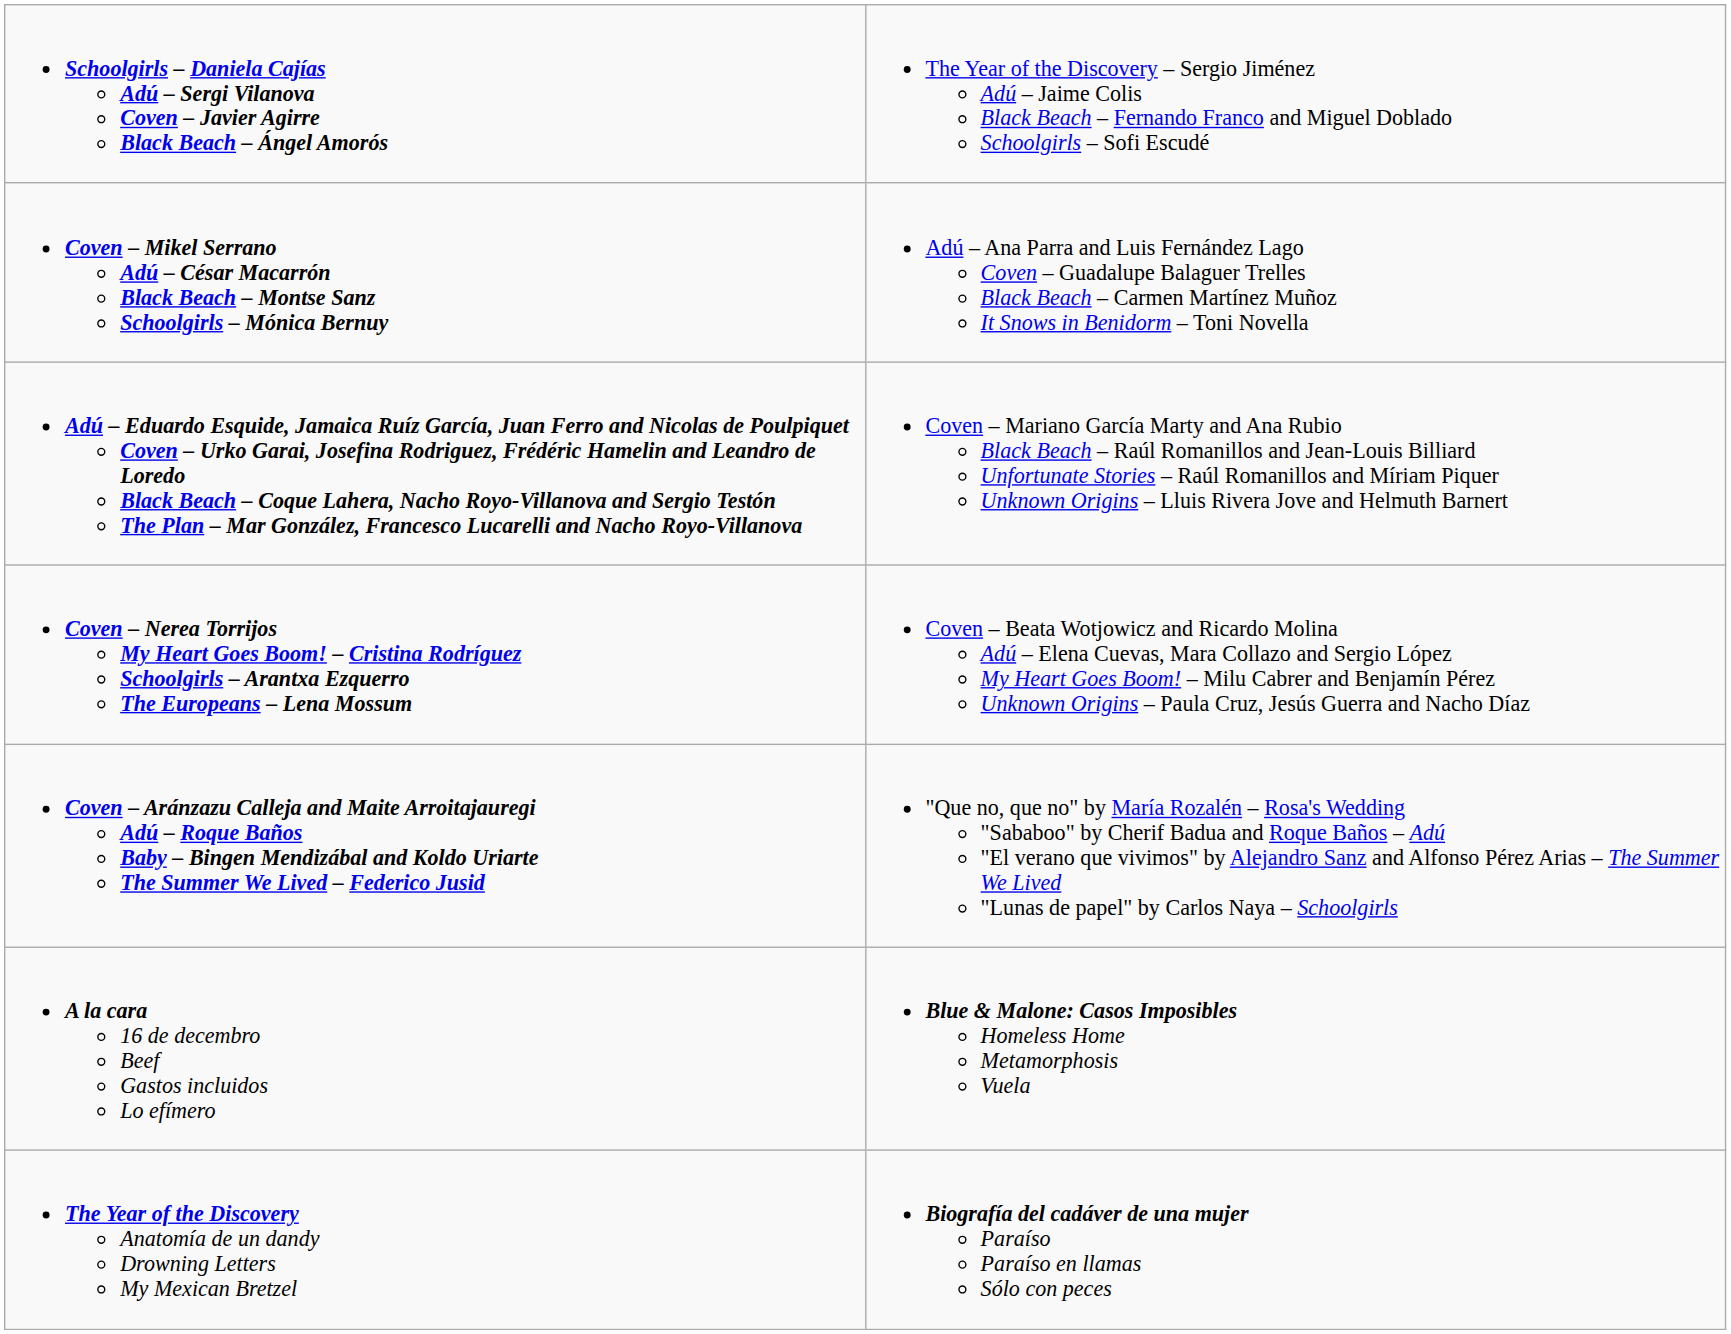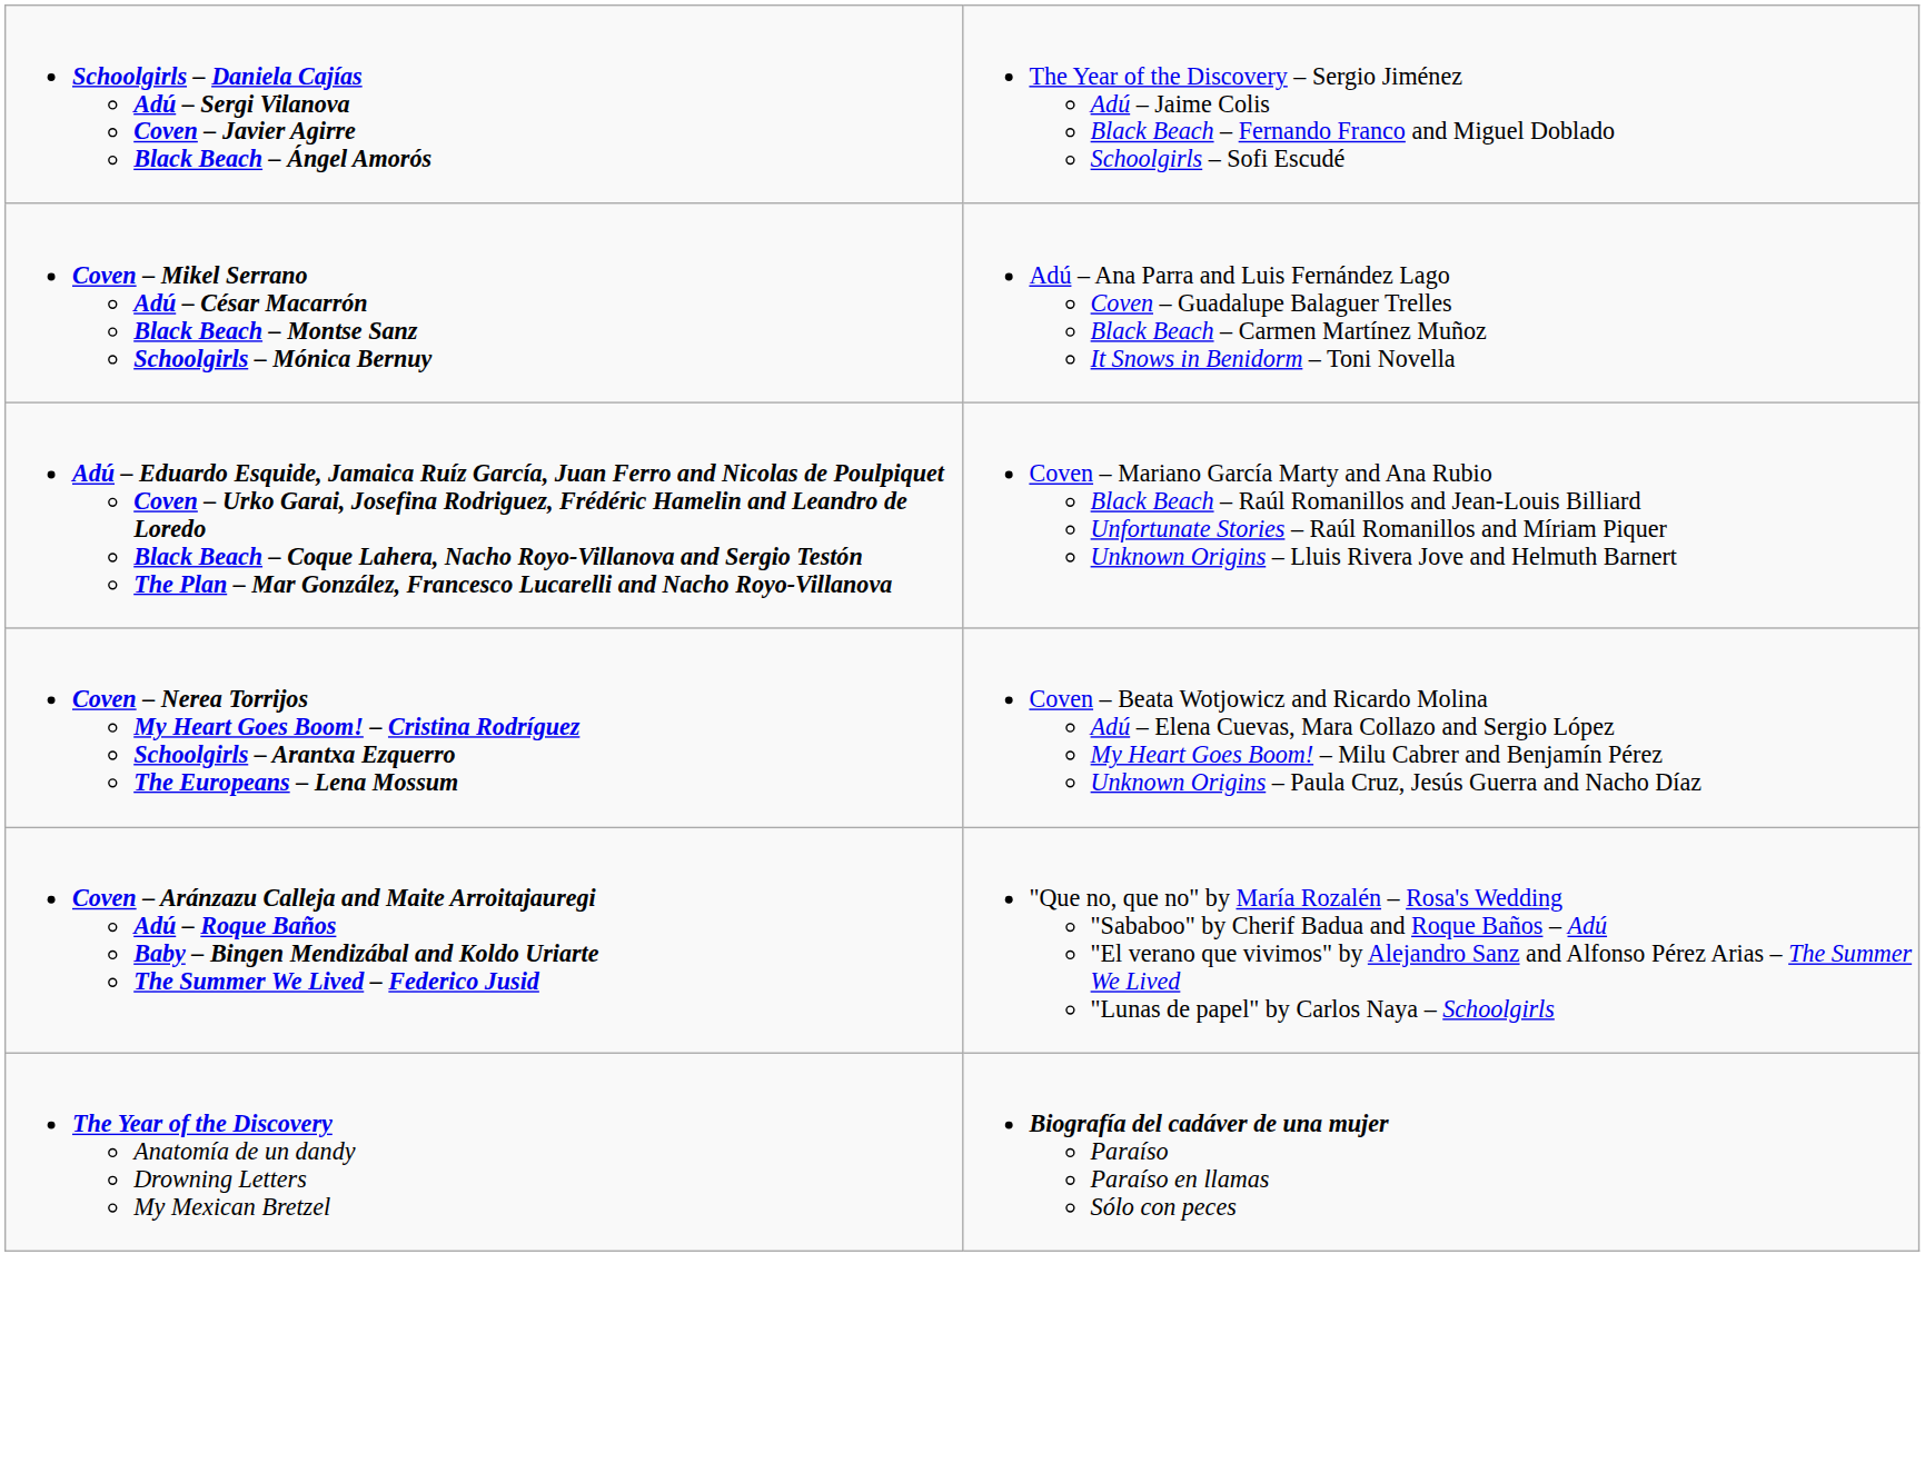- row: A la cara 16 de decembro Beef Gastos incluidos Lo efímero | Blue & Malone: Casos Imposibles Homeless Home Metamorphosis Vuela
